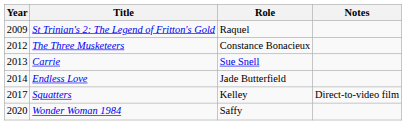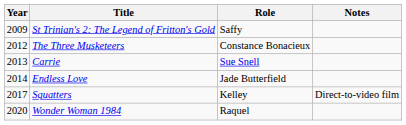St Trinian's 2: The Legend of Fritton's Gold | Role: Raquel -> Saffy
Wonder Woman 1984 | Role: Saffy -> Raquel
